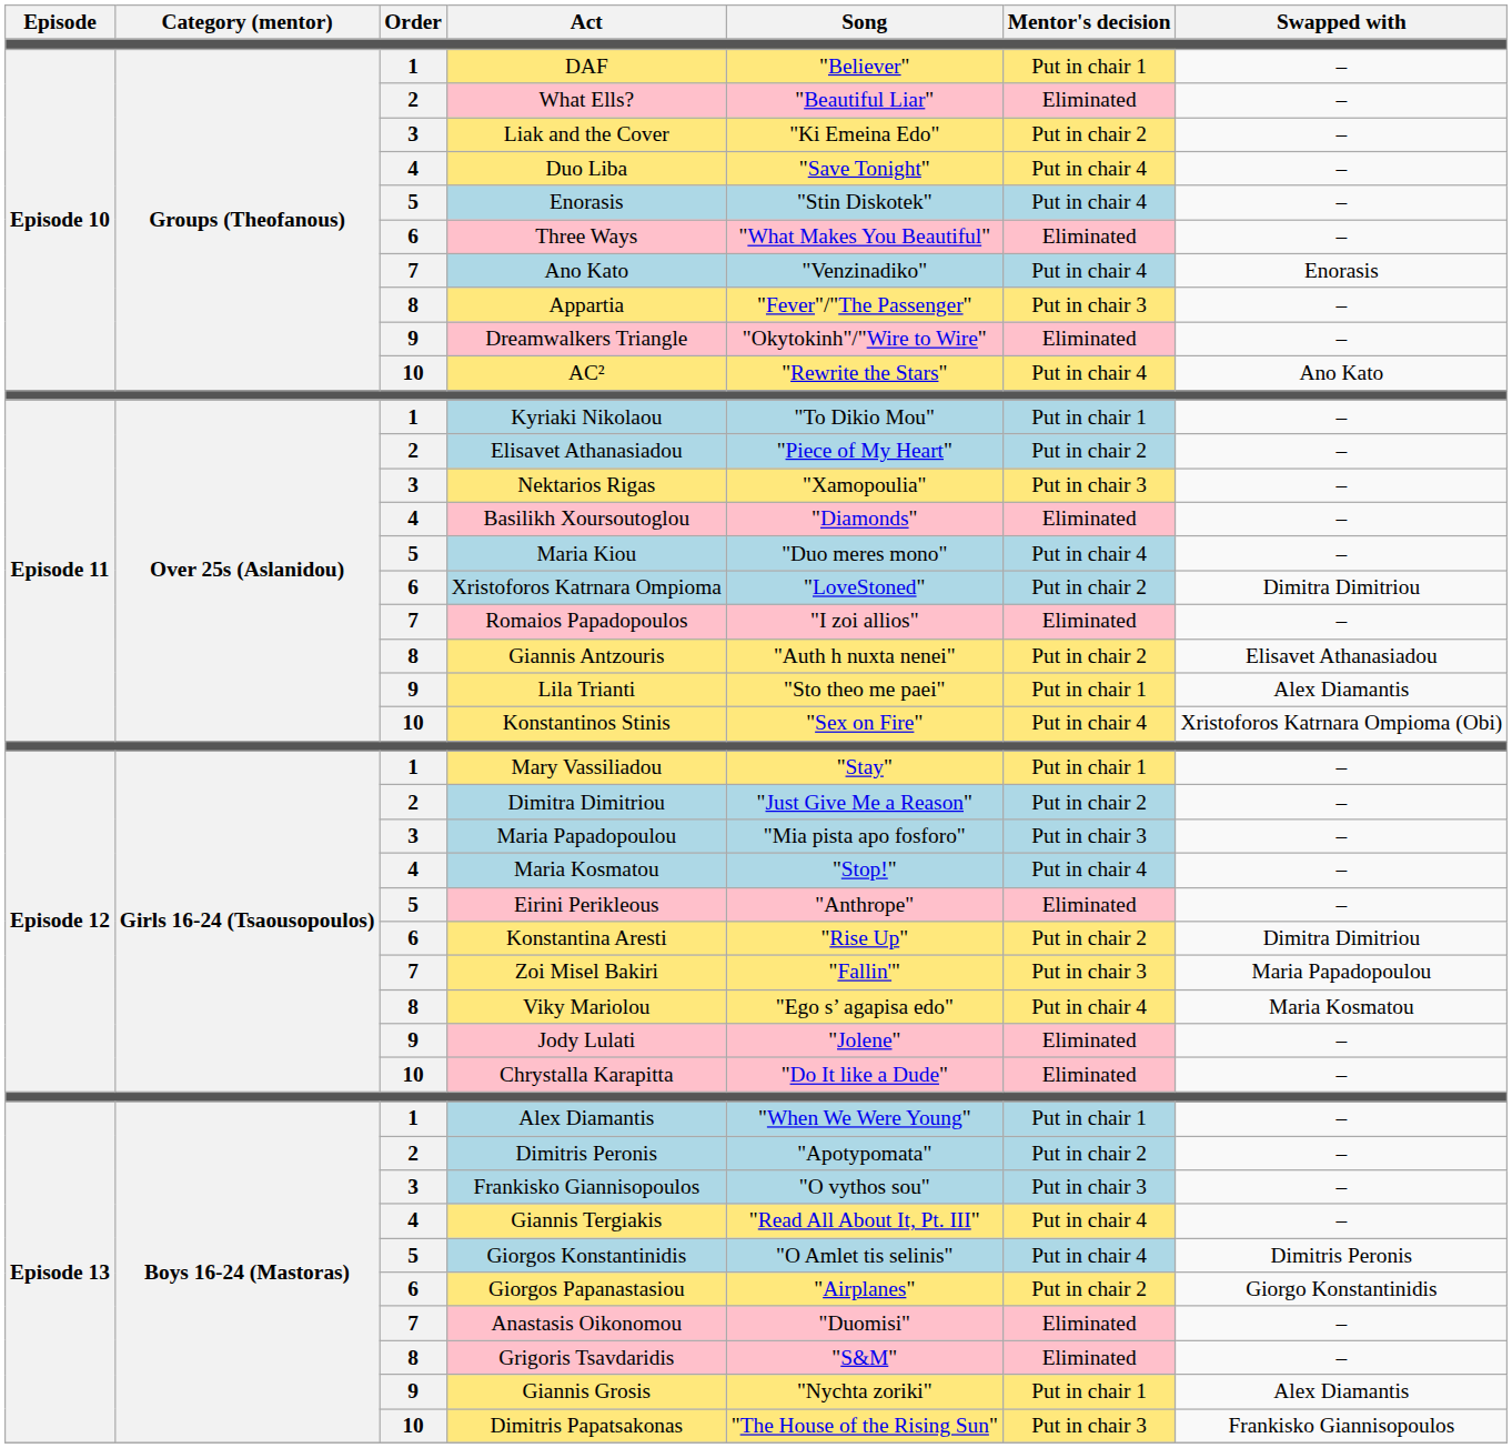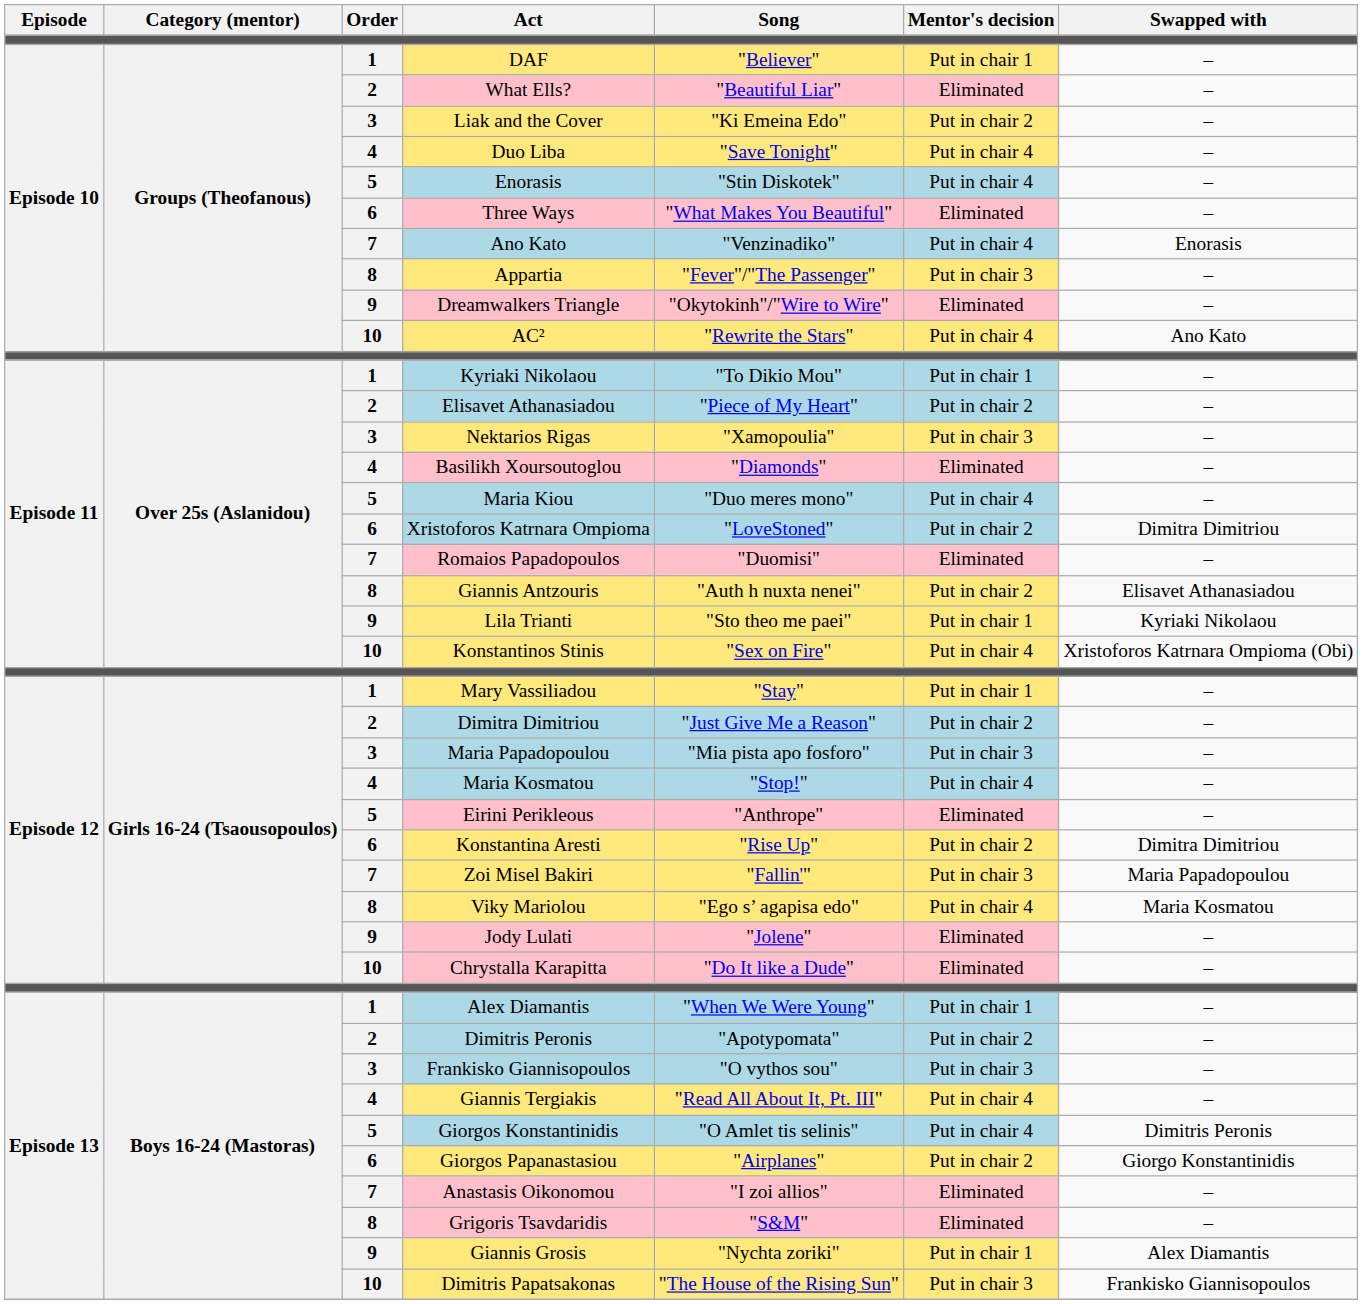Romaios Papadopoulos | Song: "I zoi allios" -> "Duomisi"
Lila Trianti | Swapped with: Alex Diamantis -> Kyriaki Nikolaou
Anastasis Oikonomou | Song: "Duomisi" -> "I zoi allios"
